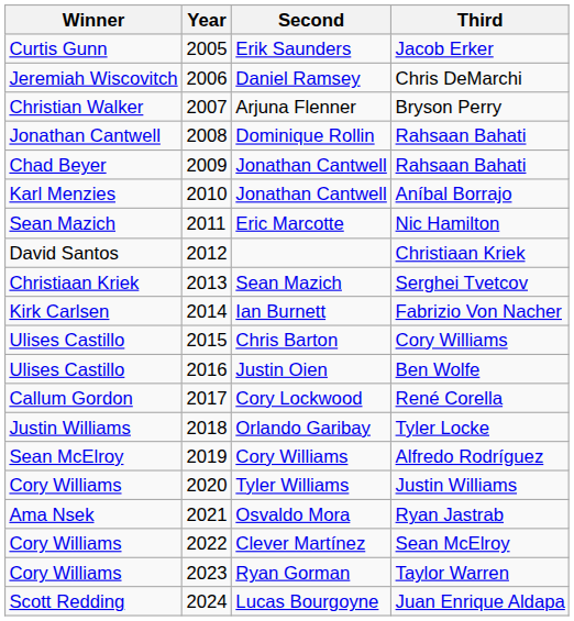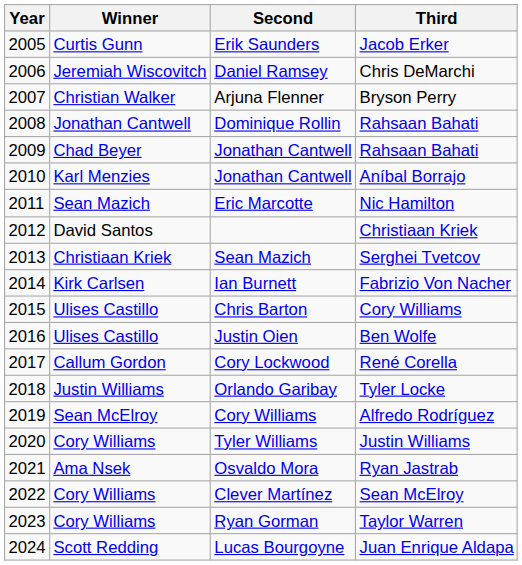columns swapped: Year <-> Winner
